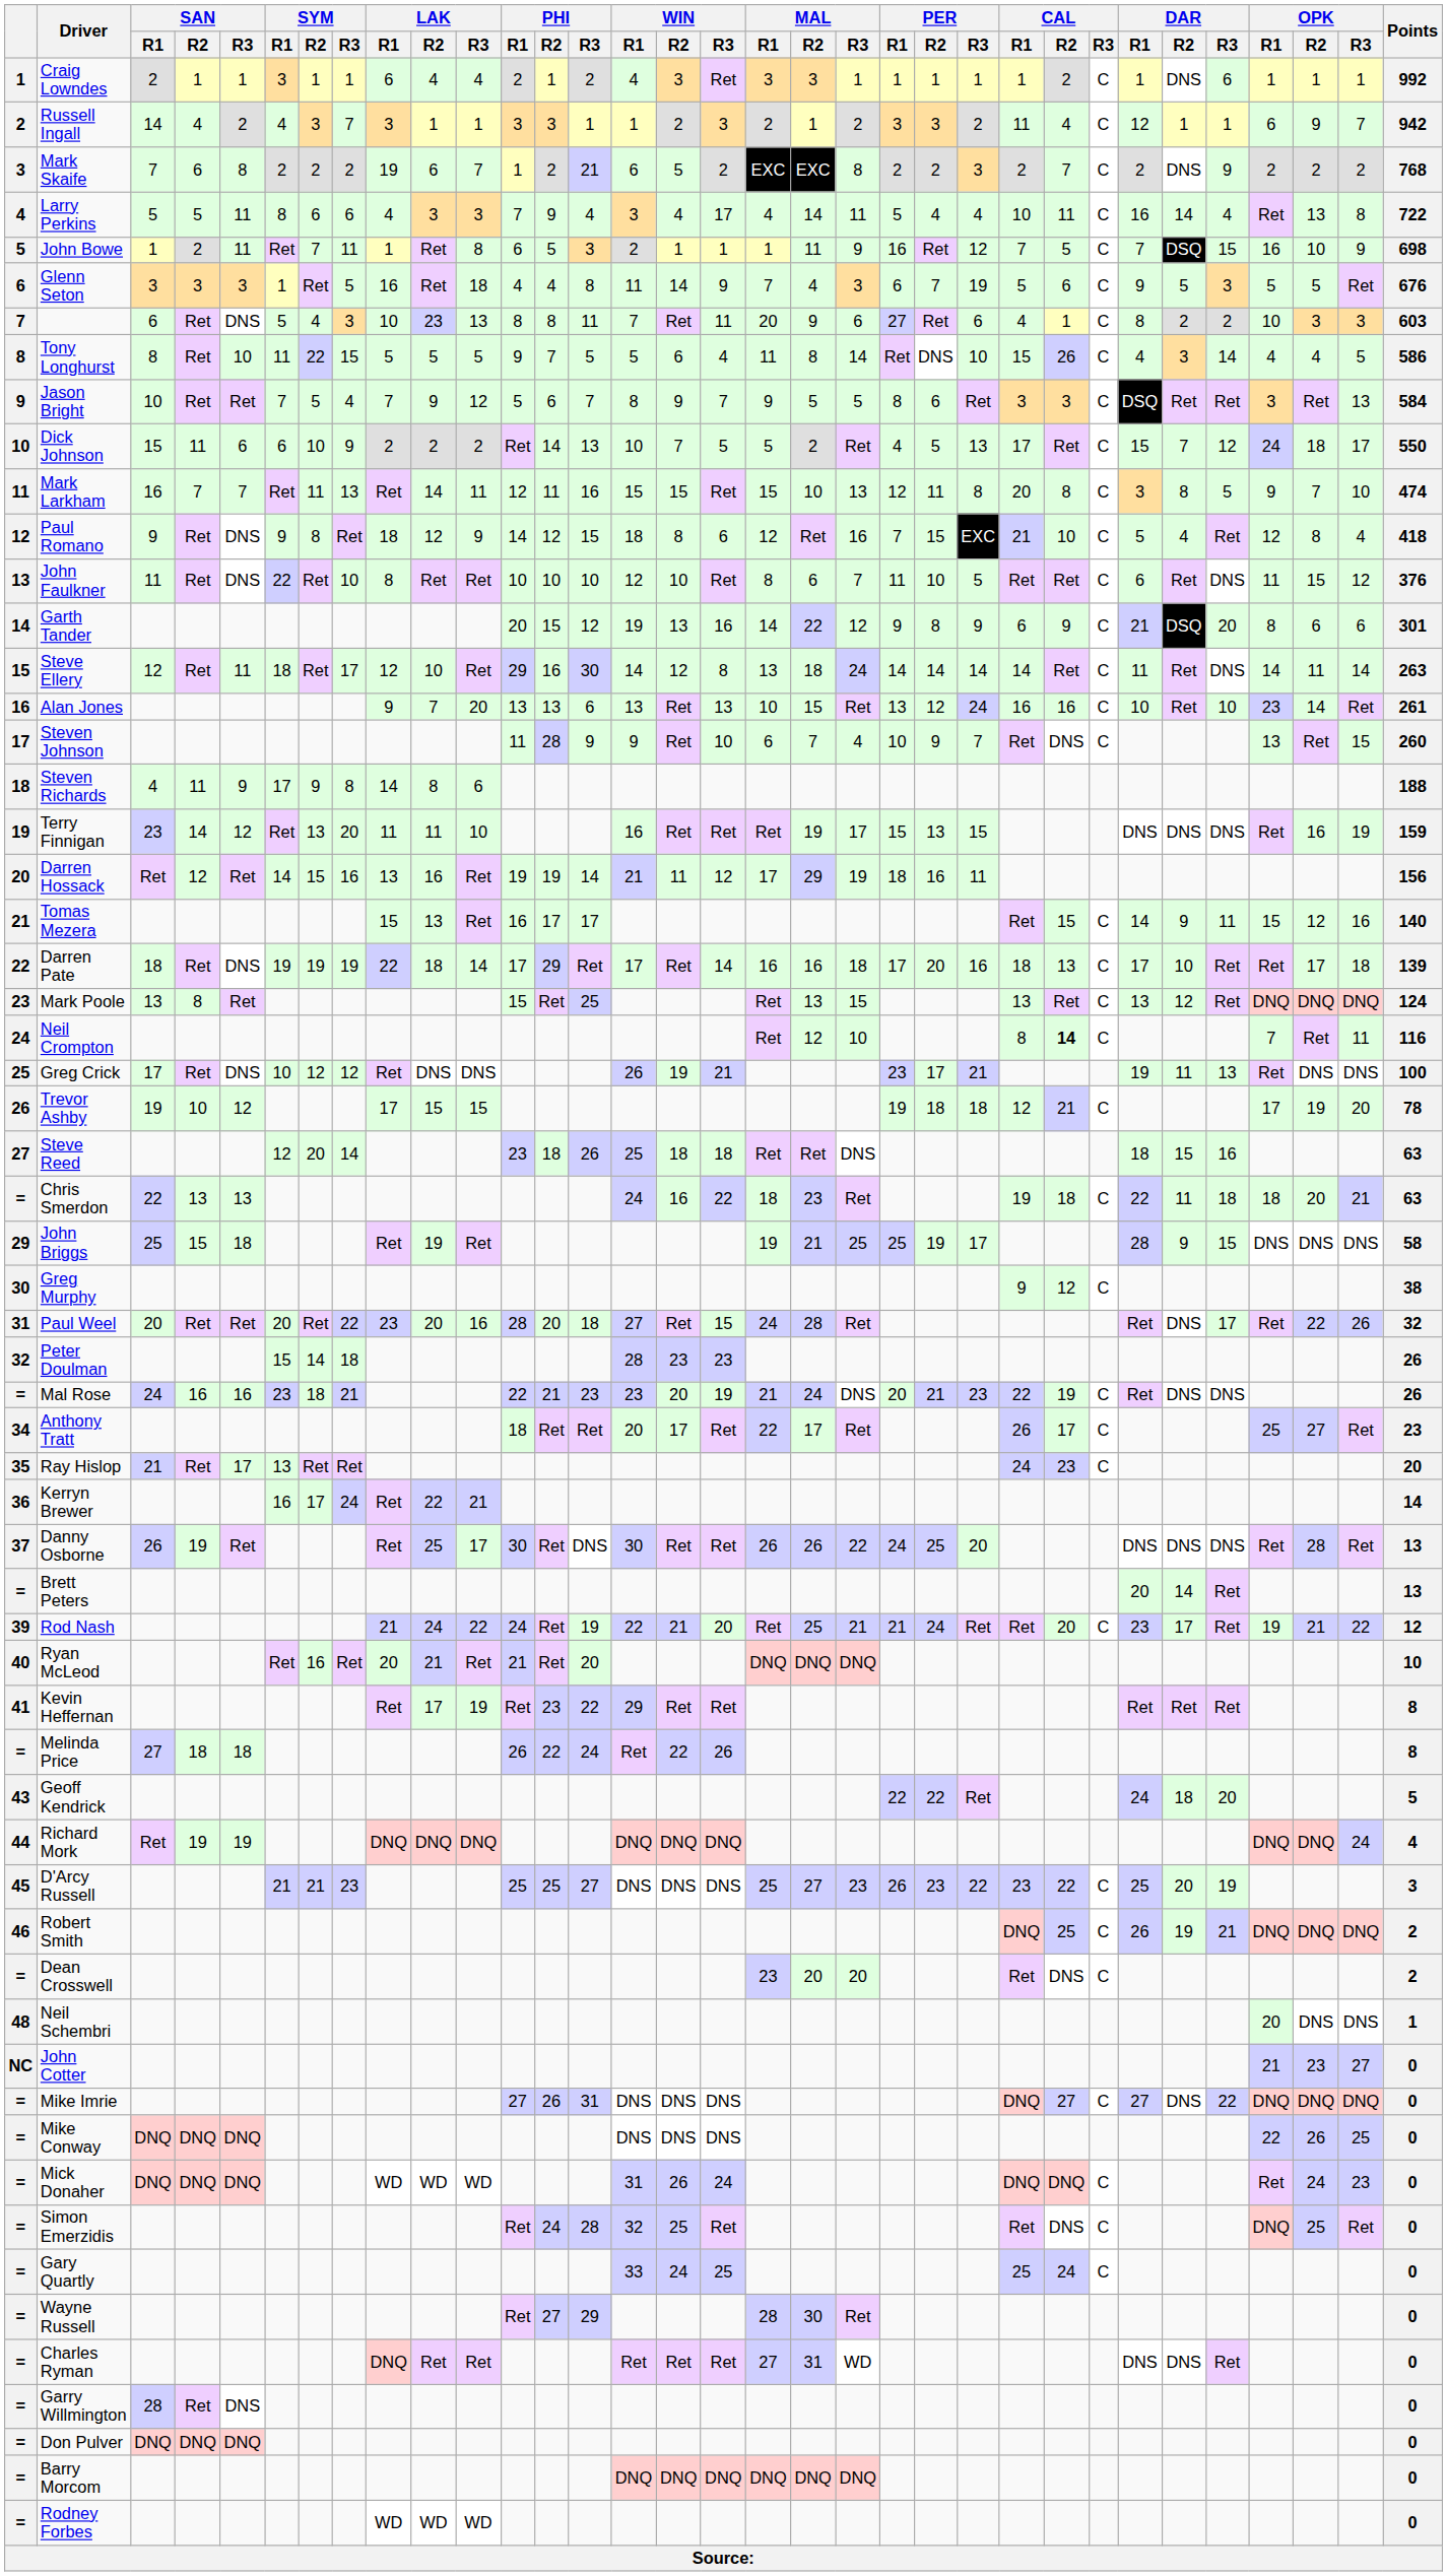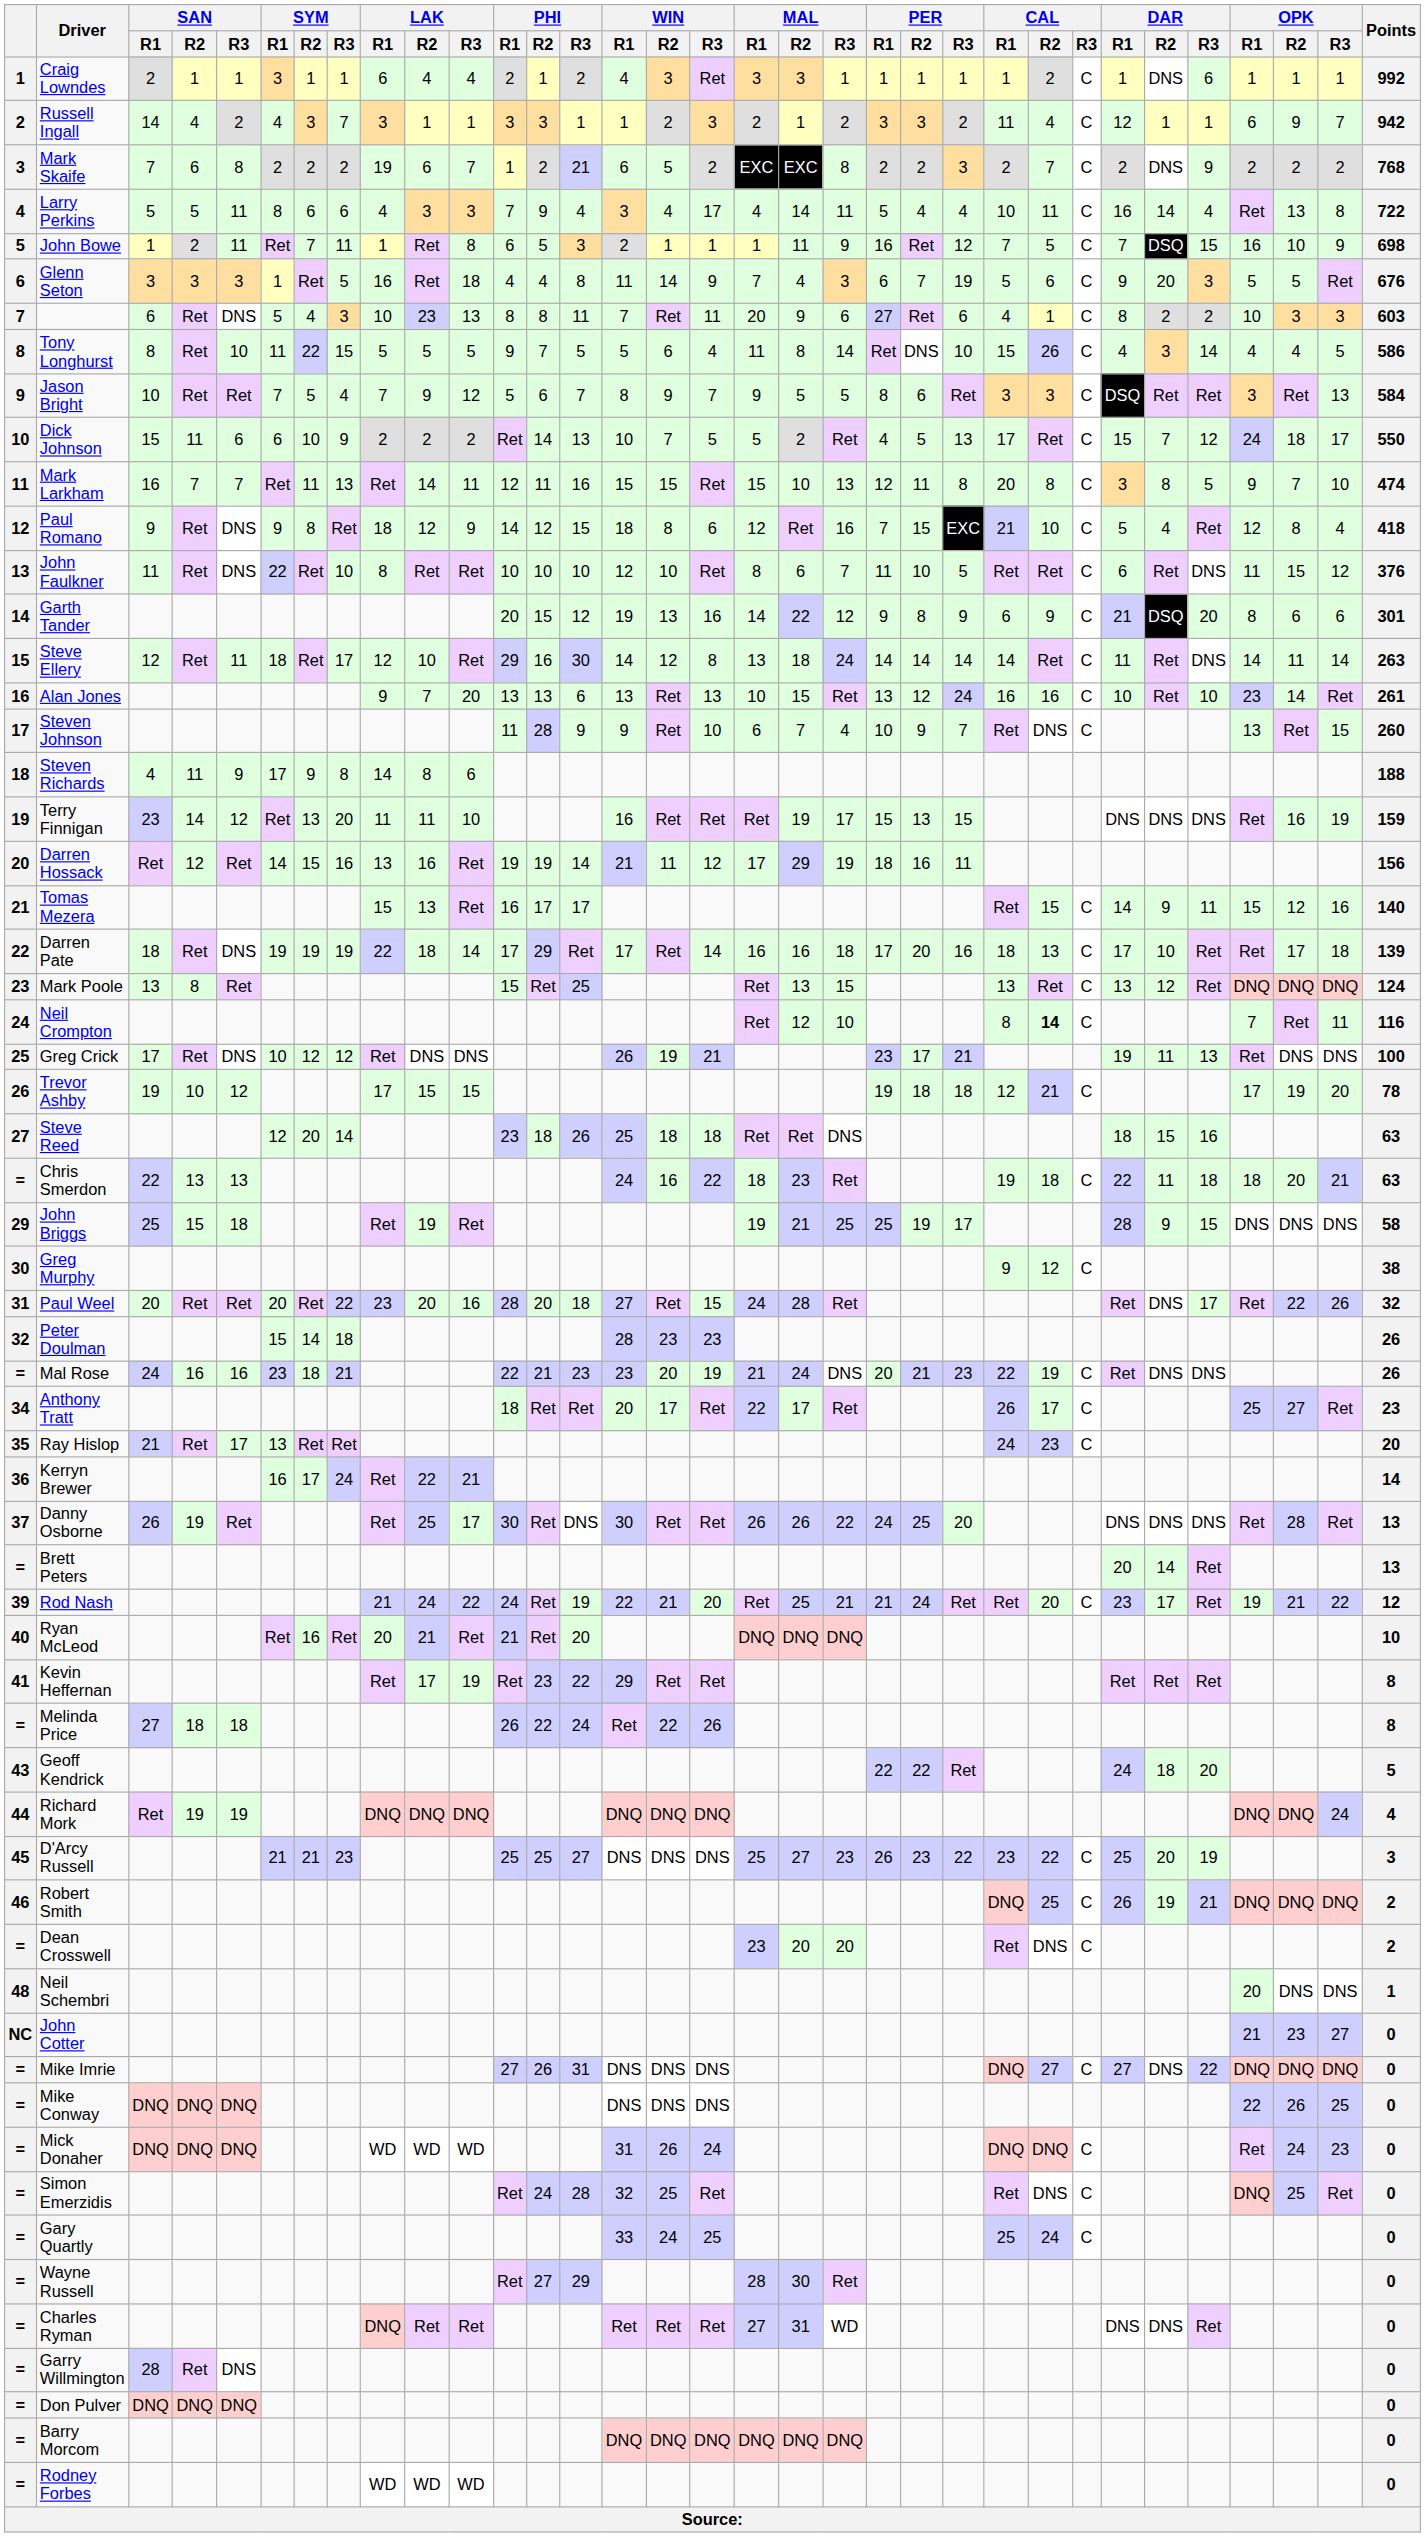Glenn Seton | DAR / R2: 5 -> 20
